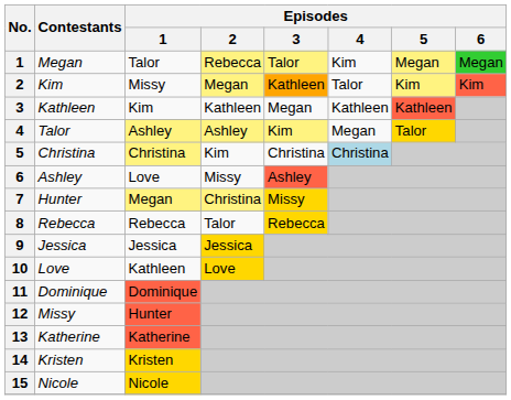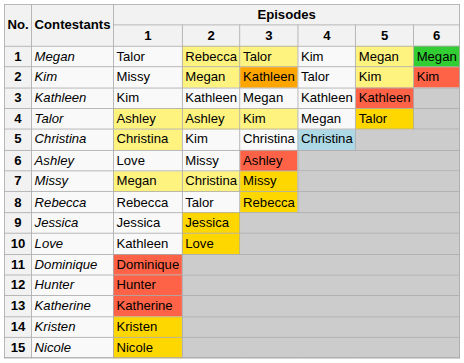7 | Contestants: Hunter -> Missy
12 | Contestants: Missy -> Hunter
